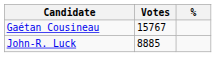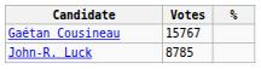John-R. Luck | Votes: 8885 -> 8785
